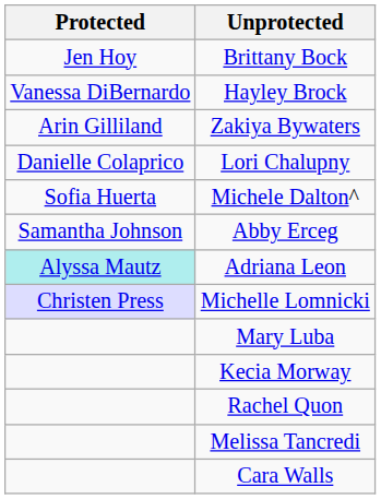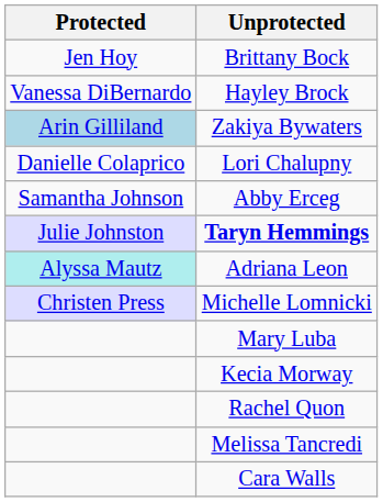Zakiya Bywaters | Protected: no background -> lightblue background
- row: Sofia Huerta | Michele Dalton^
+ row: Julie Johnston | Taryn Hemmings
